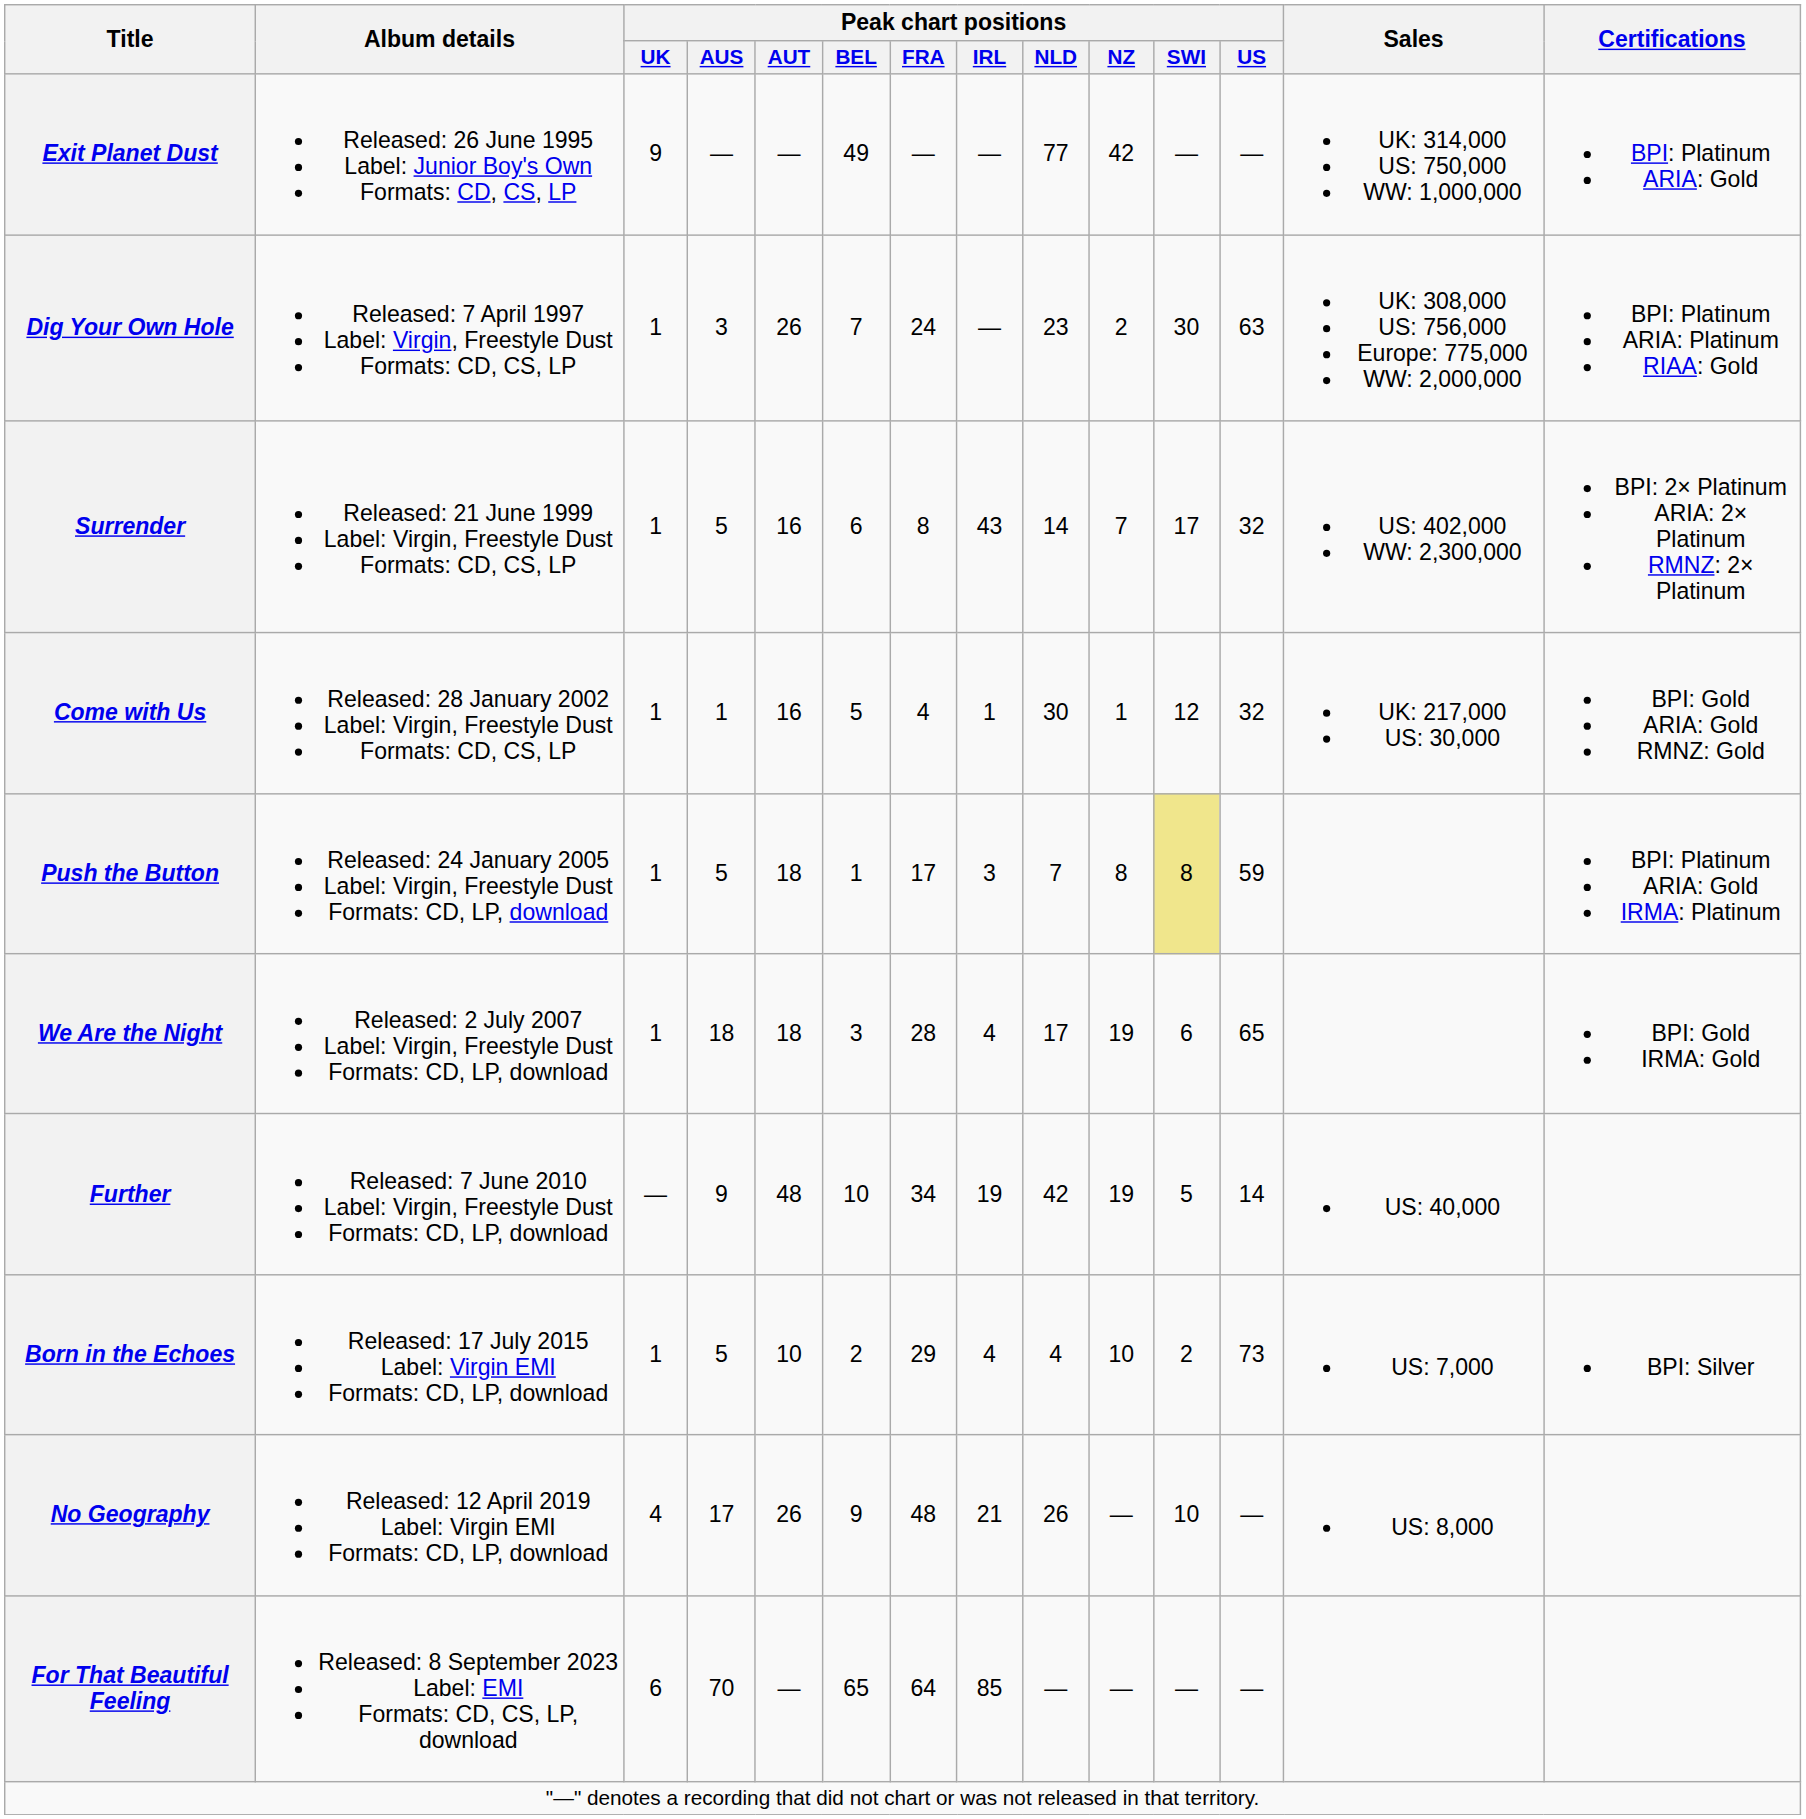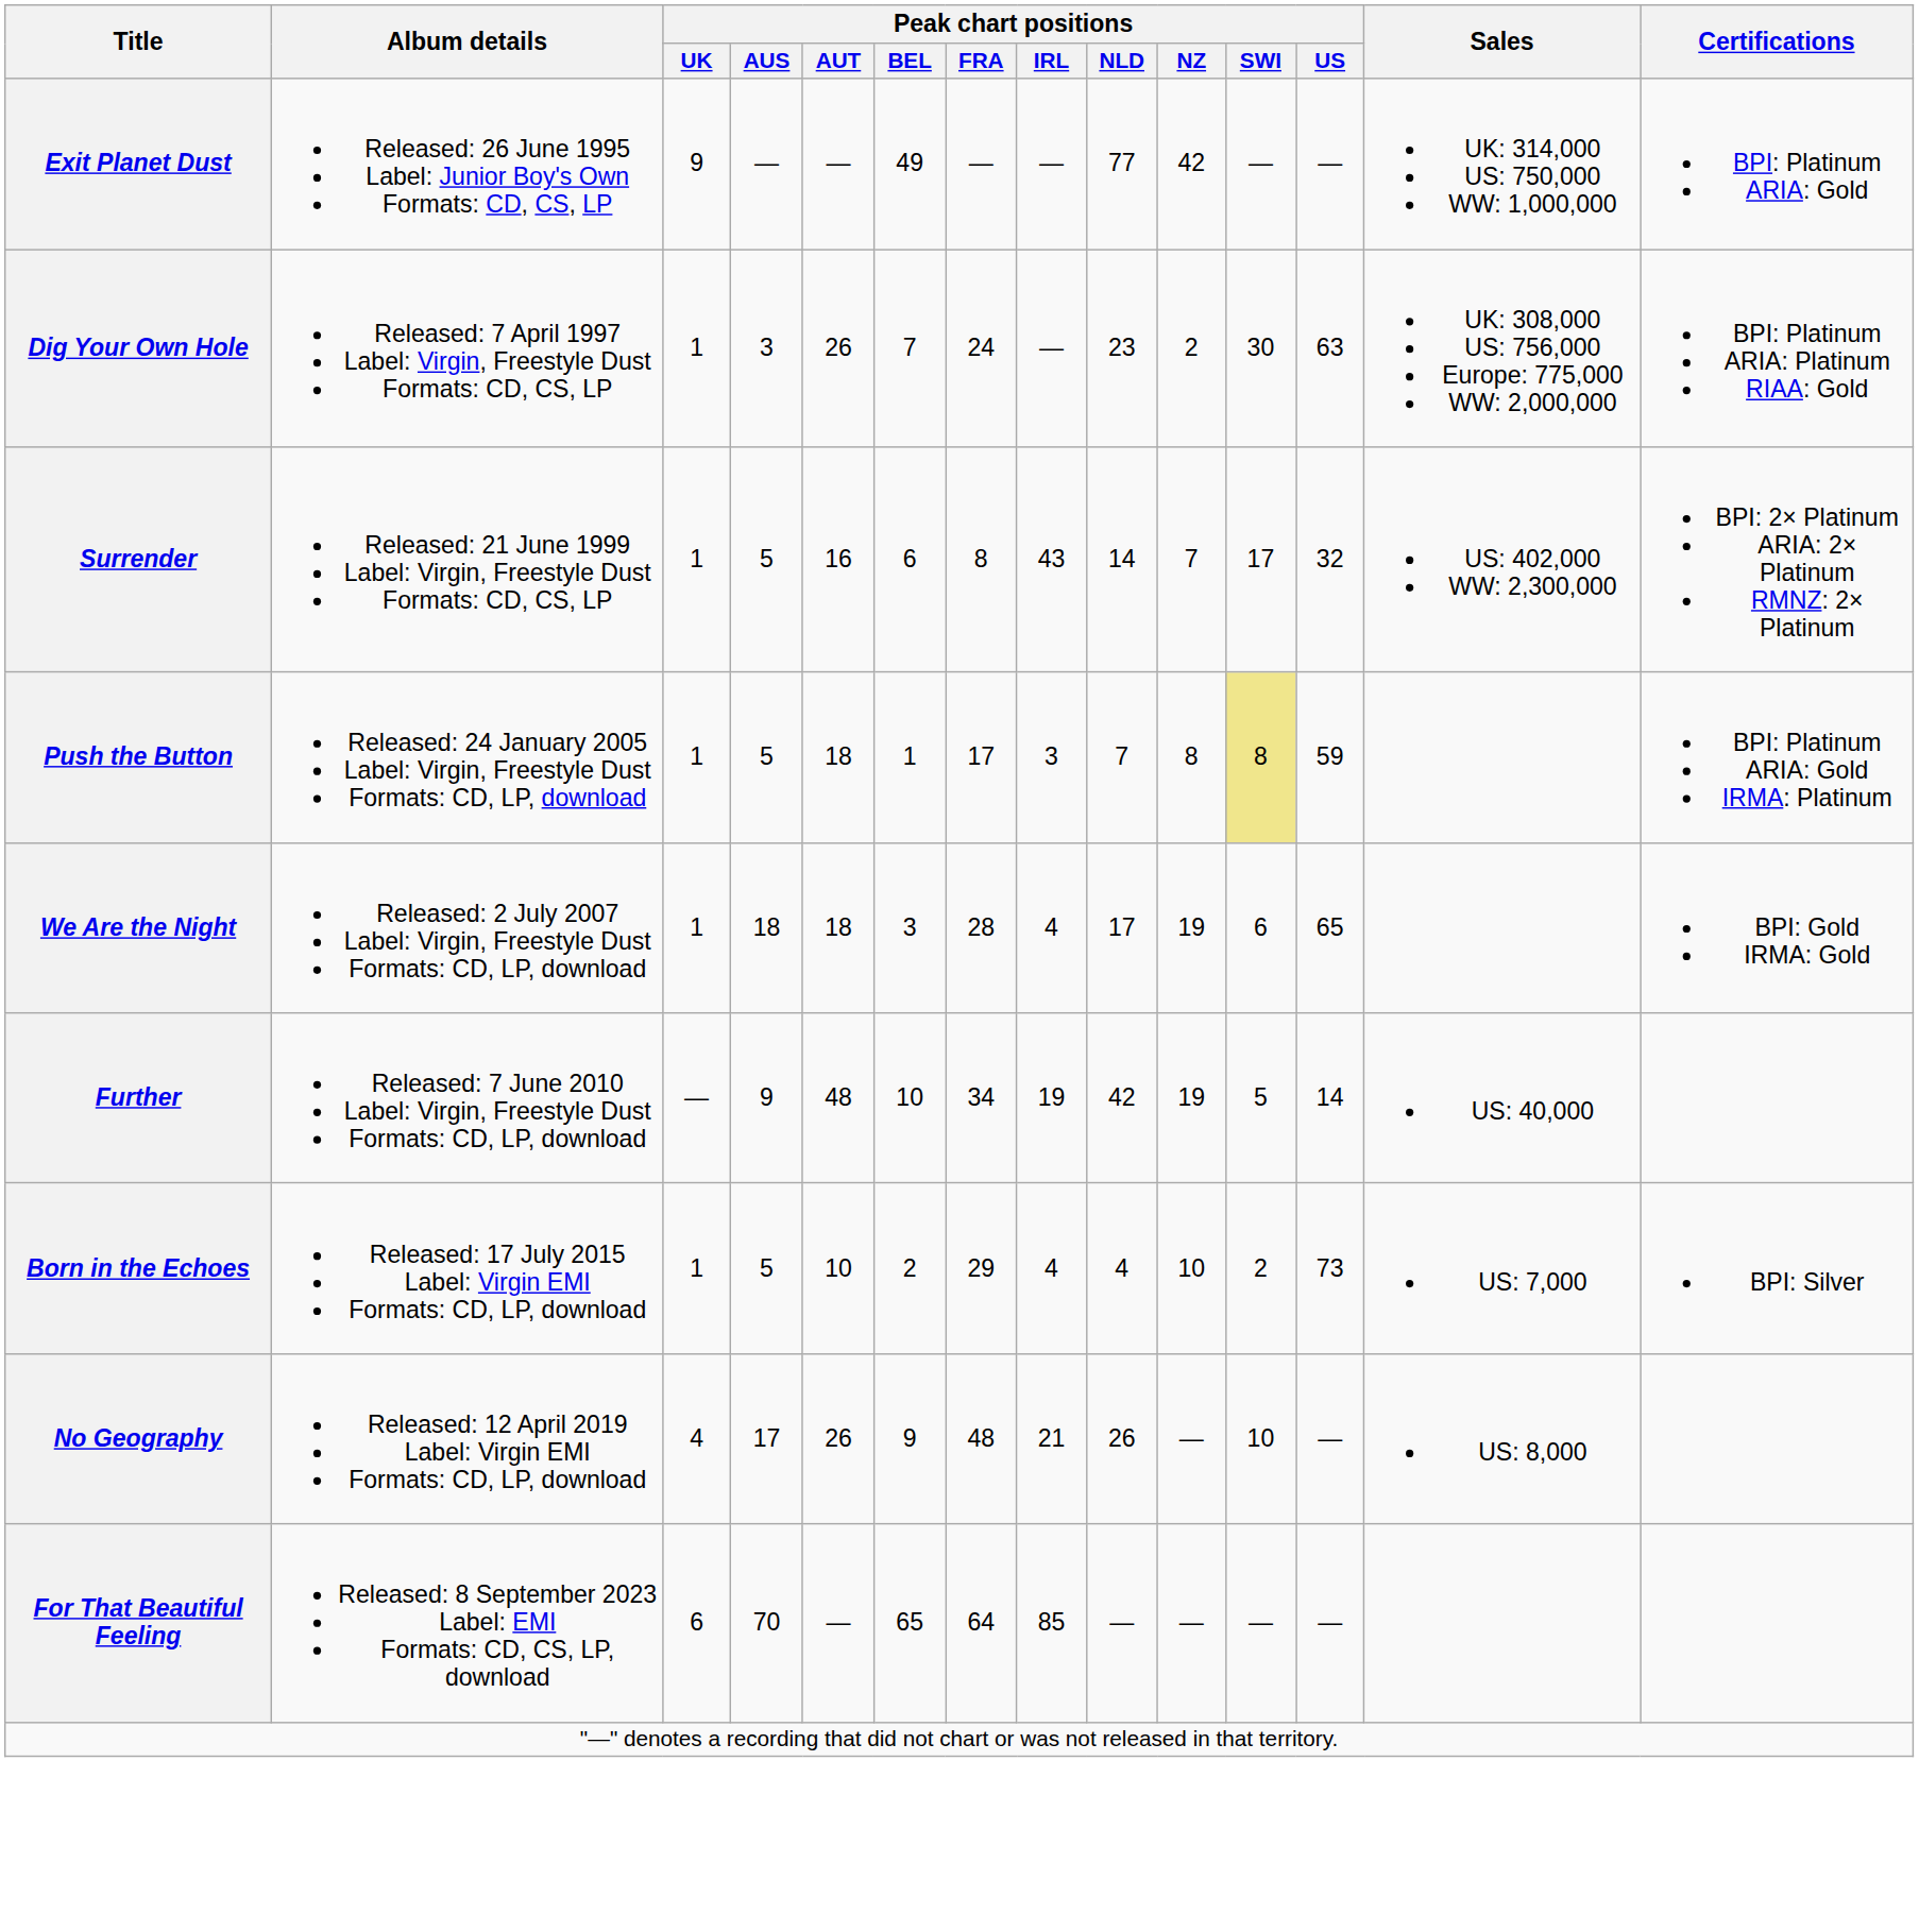- row: Come with Us | Released: 28 January 2002 Label: Virgin, Freestyle Dust Formats: CD, CS, LP | 1 | 1 | 16 | 5 | 4 | 1 | 30 | 1 | 12 | 32 | UK: 217,000 US: 30,000 | BPI: Gold ARIA: Gold RMNZ: Gold
